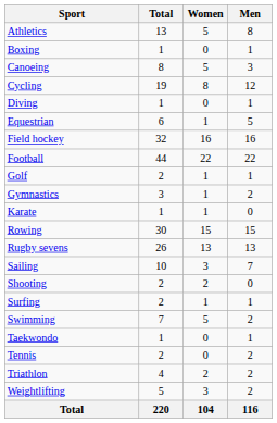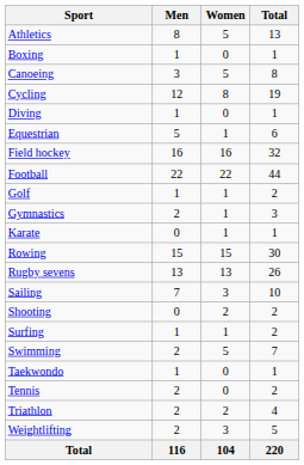columns swapped: Men <-> Total
